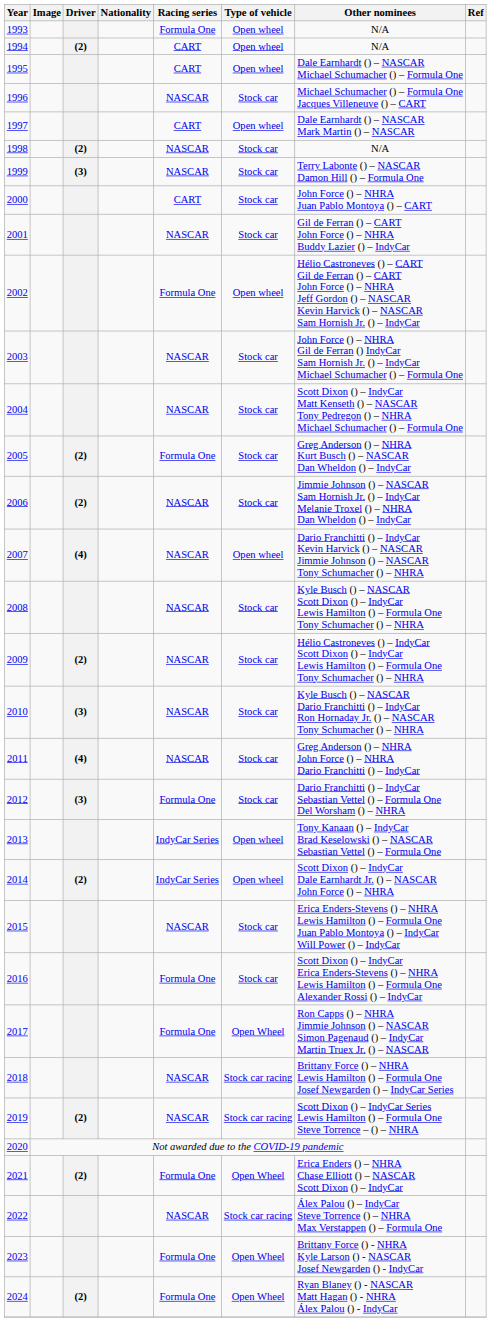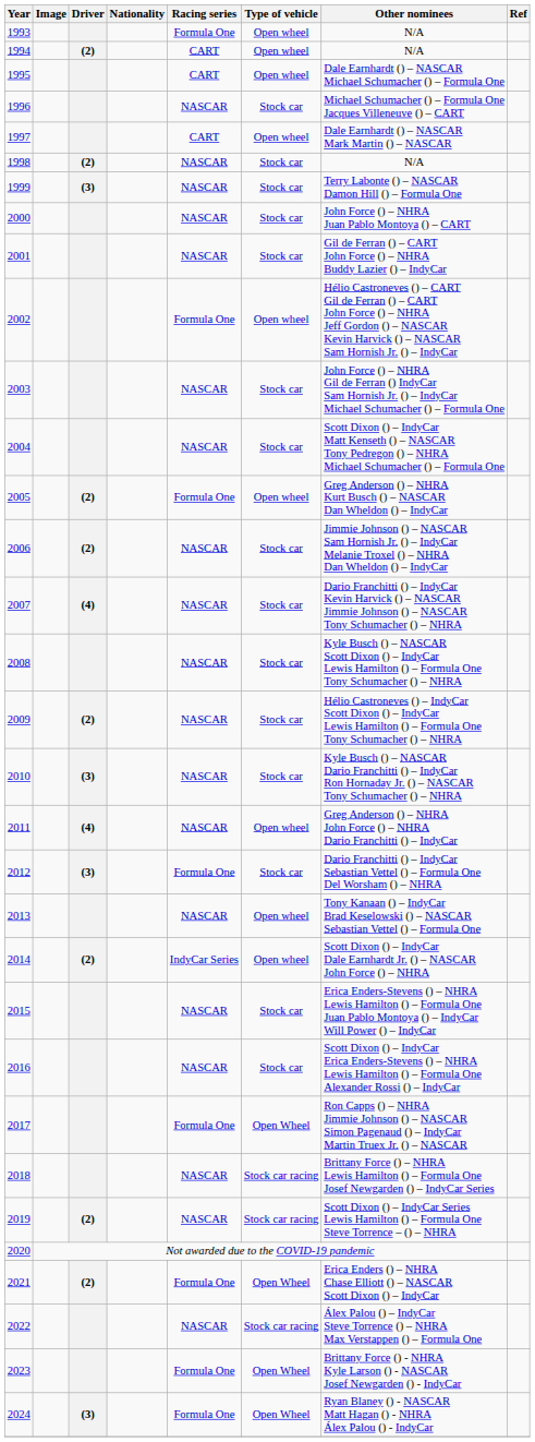2000 | Racing series: CART -> NASCAR
2005 | Type of vehicle: Stock car -> Open wheel
2007 | Type of vehicle: Open wheel -> Stock car
2011 | Type of vehicle: Stock car -> Open wheel
2013 | Racing series: IndyCar Series -> NASCAR
2016 | Racing series: Formula One -> NASCAR
2024 | Driver: (2) -> (3)
